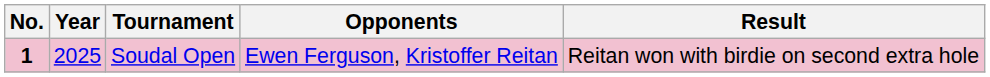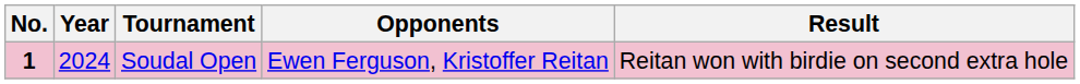Soudal Open | Year: 2025 -> 2024
